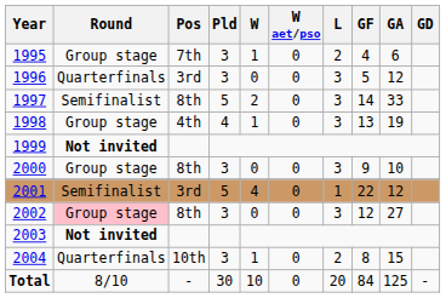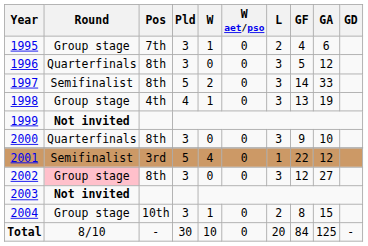1996 | Pos: 3rd -> 8th
2000 | Round: Group stage -> Quarterfinals
2004 | Round: Quarterfinals -> Group stage
